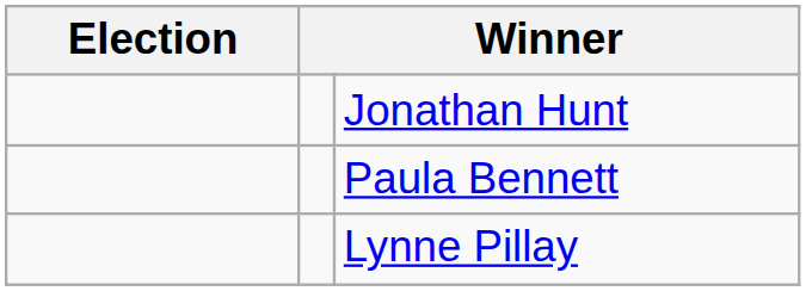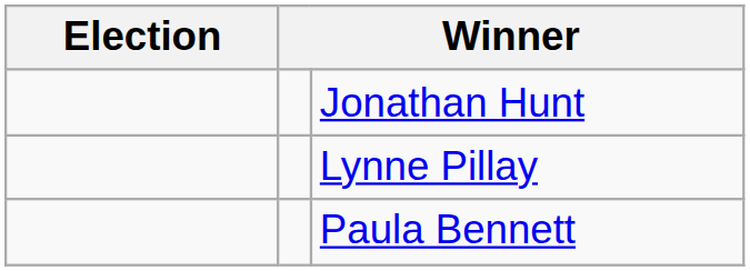rows swapped: Paula Bennett <-> Lynne Pillay
